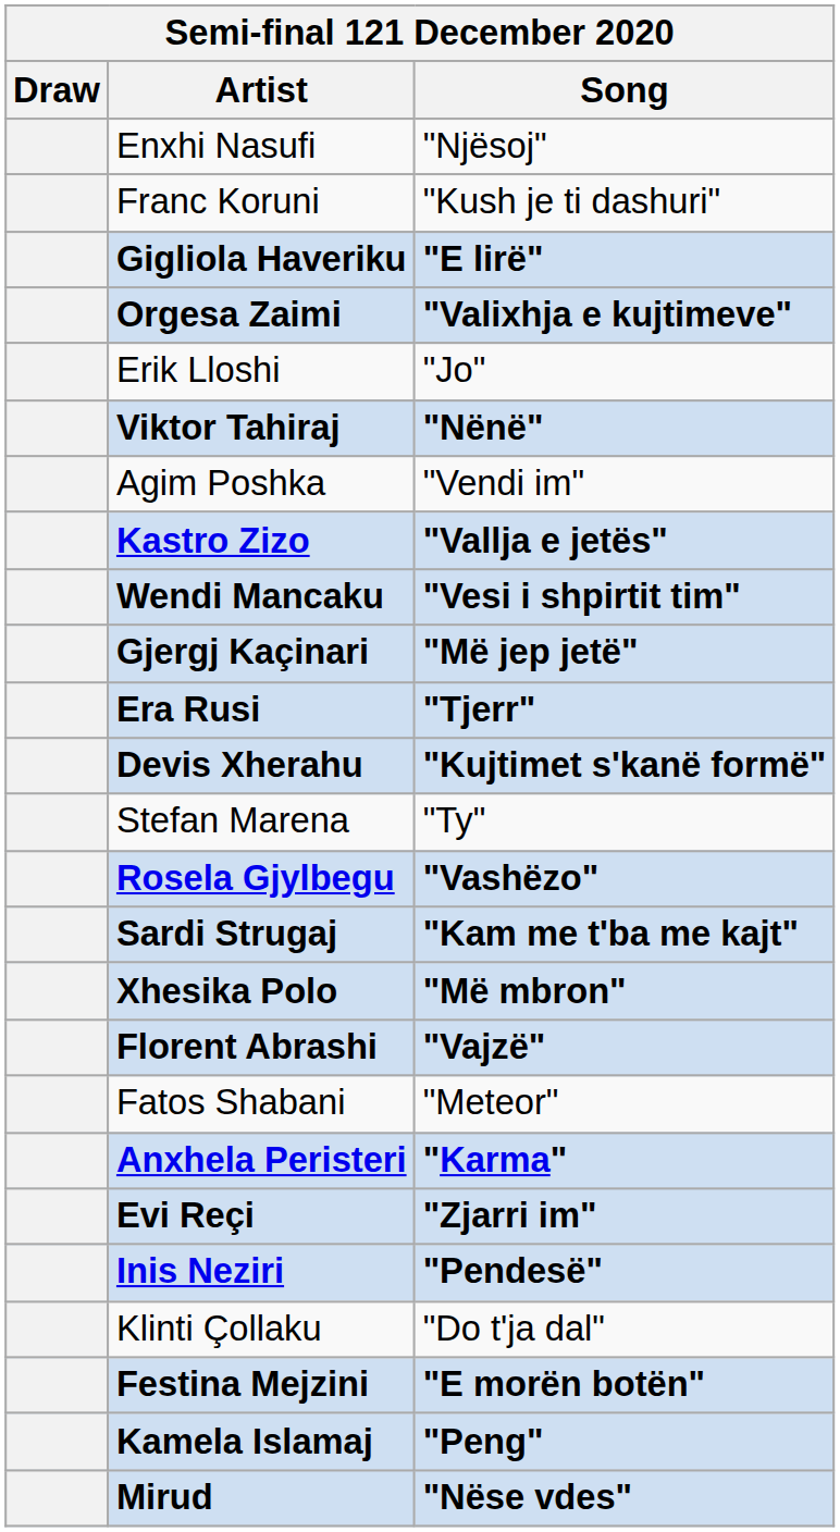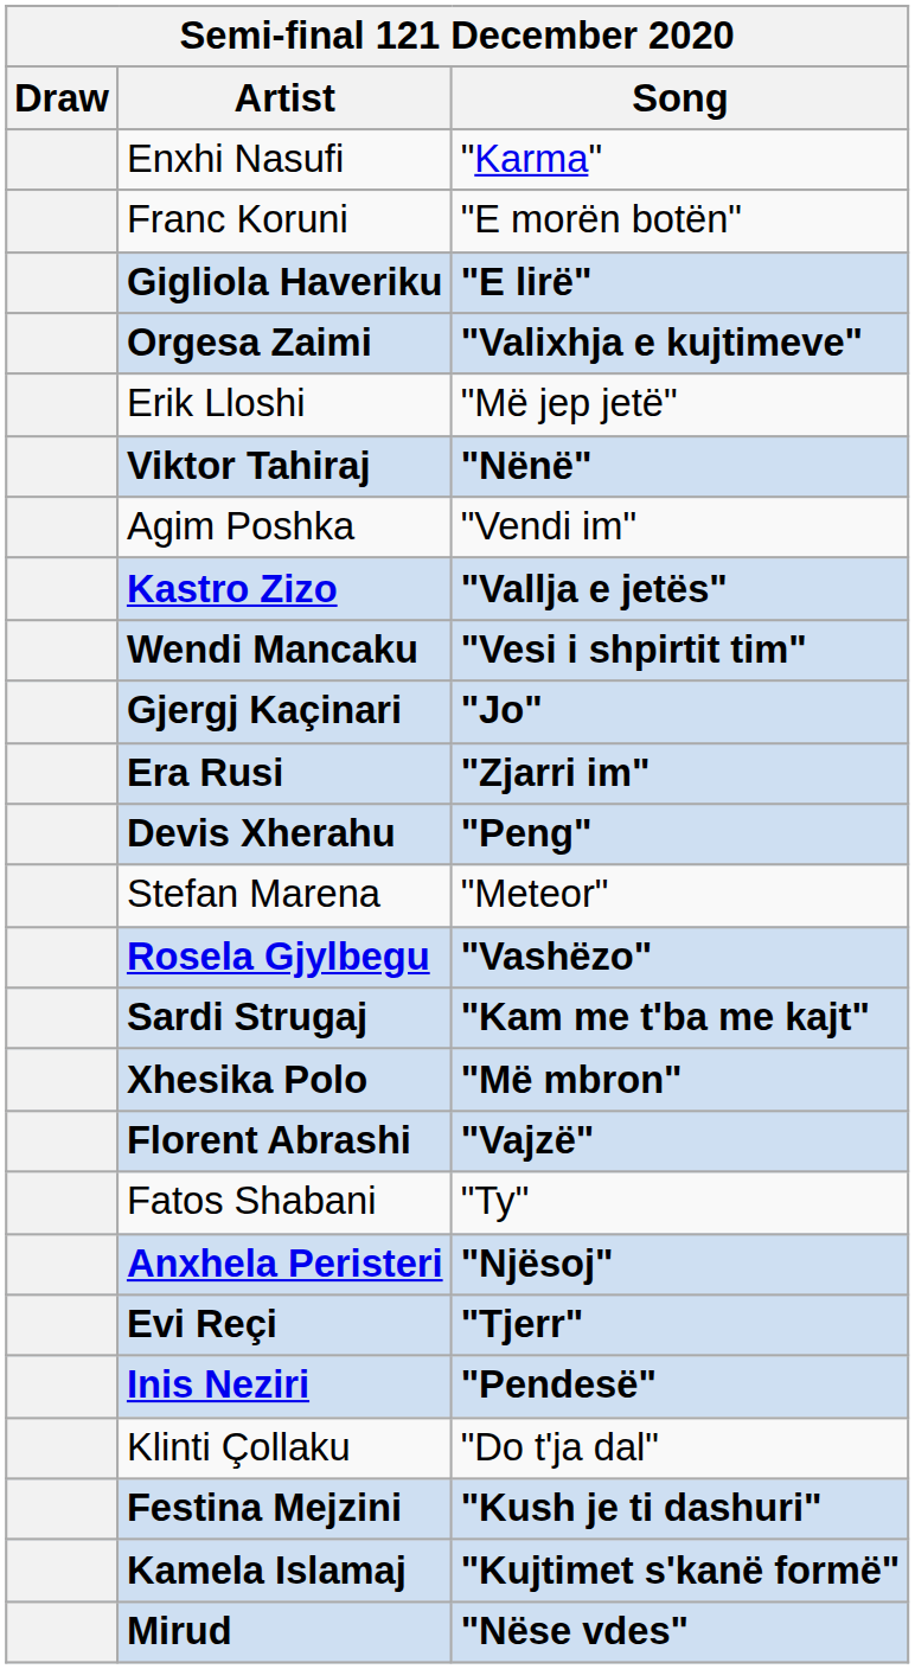Enxhi Nasufi | Song: "Njësoj" -> "Karma"
Franc Koruni | Song: "Kush je ti dashuri" -> "E morën botën"
Erik Lloshi | Song: "Jo" -> "Më jep jetë"
Gjergj Kaçinari | Song: "Më jep jetë" -> "Jo"
Era Rusi | Song: "Tjerr" -> "Zjarri im"
Devis Xherahu | Song: "Kujtimet s'kanë formë" -> "Peng"
Stefan Marena | Song: "Ty" -> "Meteor"
Fatos Shabani | Song: "Meteor" -> "Ty"
Anxhela Peristeri | Song: "Karma" -> "Njësoj"
Evi Reçi | Song: "Zjarri im" -> "Tjerr"
Festina Mejzini | Song: "E morën botën" -> "Kush je ti dashuri"
Kamela Islamaj | Song: "Peng" -> "Kujtimet s'kanë formë"
